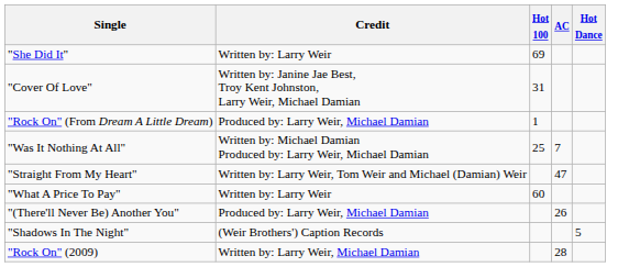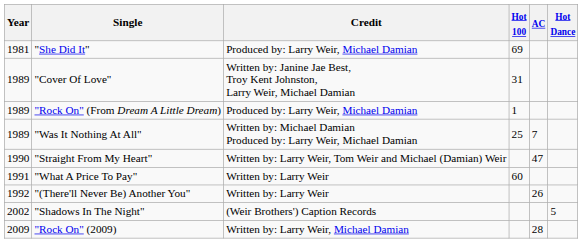+ column: Year | 1981 | 1989 | 1989 | 1989 | 1990 | 1991 | 1992 | 2002 | 2009
"She Did It" | Credit: Written by: Larry Weir -> Produced by: Larry Weir, Michael Damian
"(There'll Never Be) Another You" | Credit: Produced by: Larry Weir, Michael Damian -> Written by: Larry Weir
